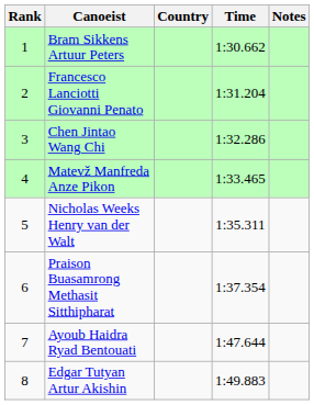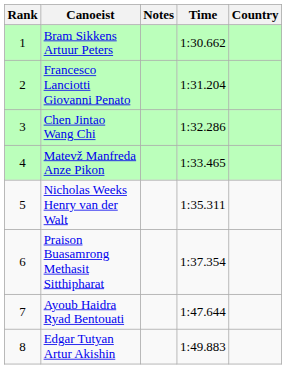columns swapped: Country <-> Notes
